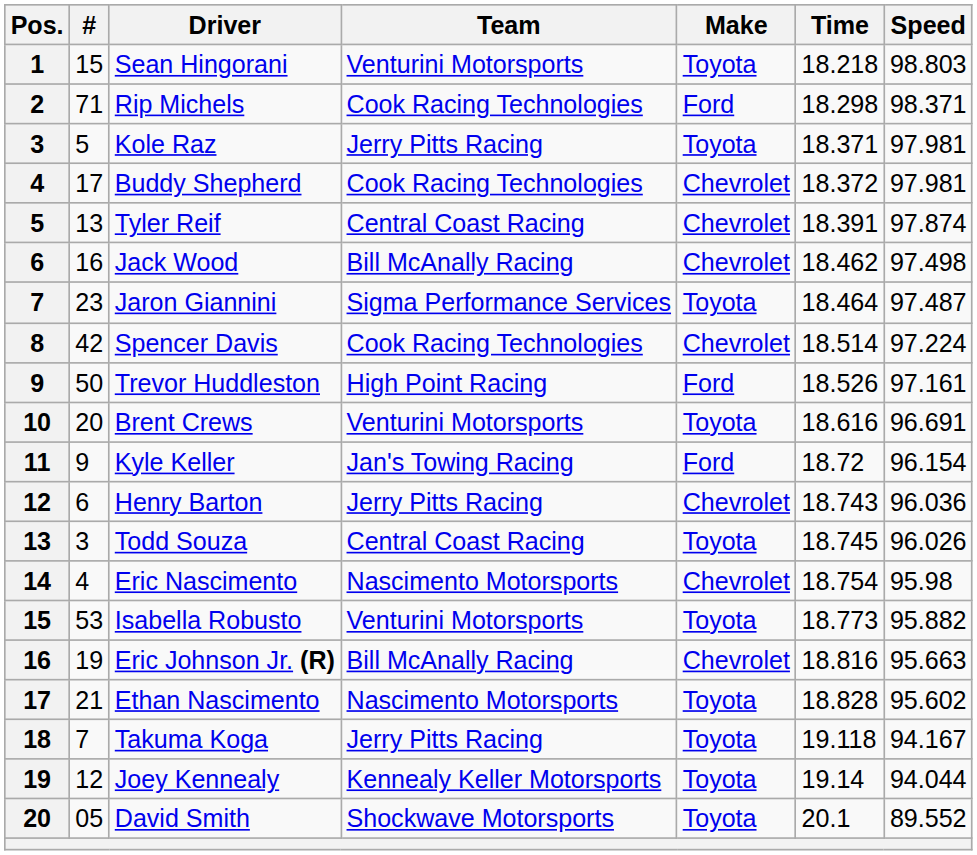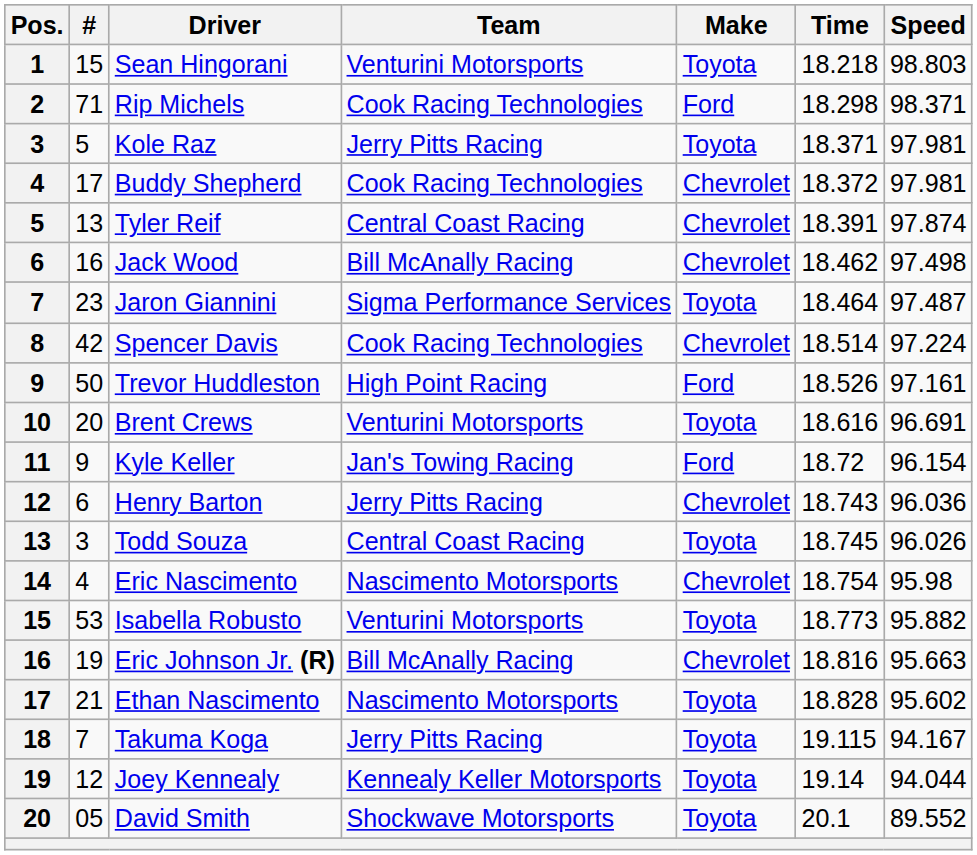Takuma Koga | Time: 19.118 -> 19.115
